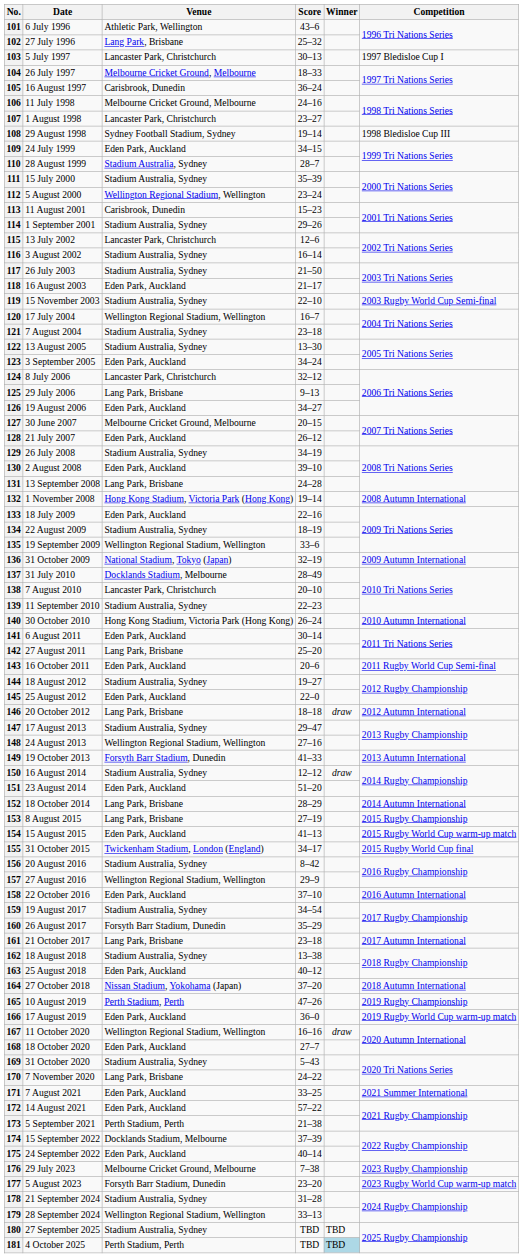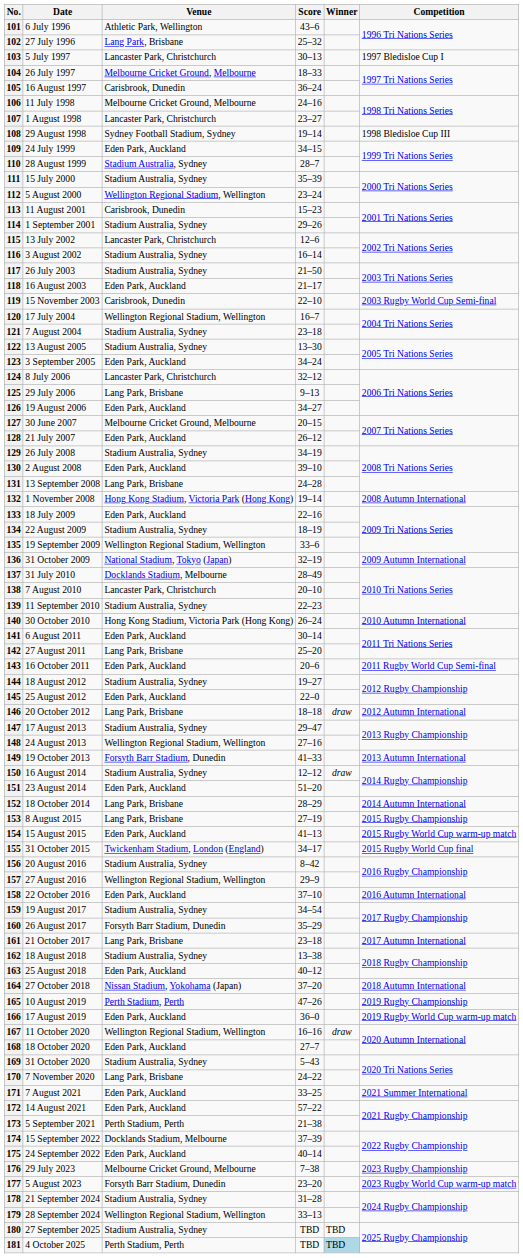119 | Venue: Stadium Australia, Sydney -> Carisbrook, Dunedin
